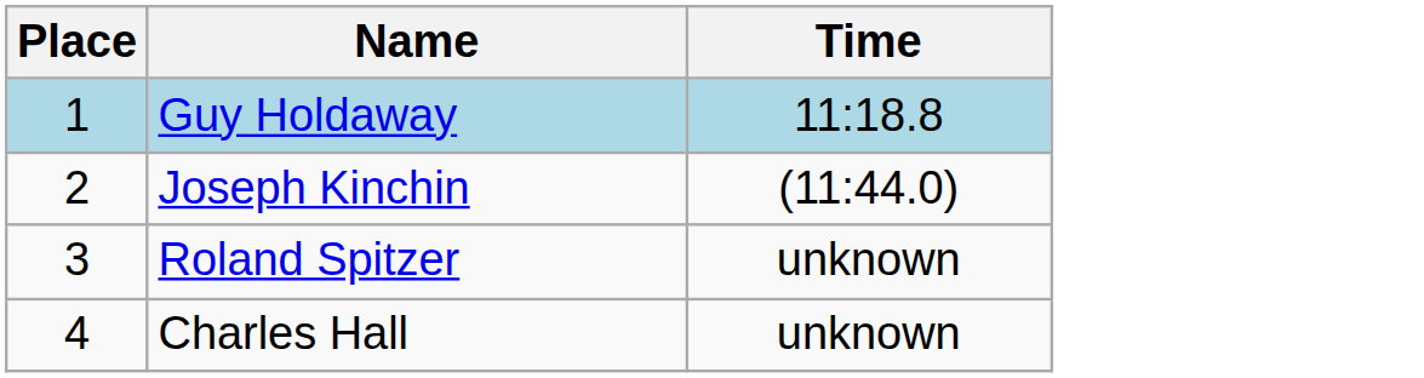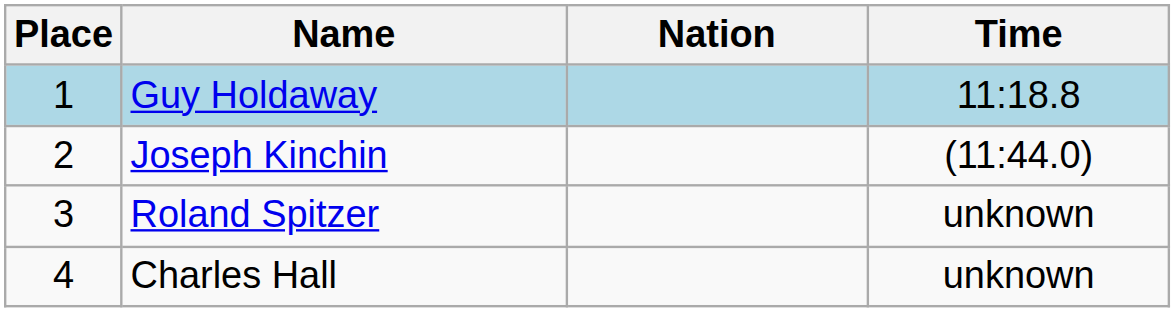+ column: Nation
